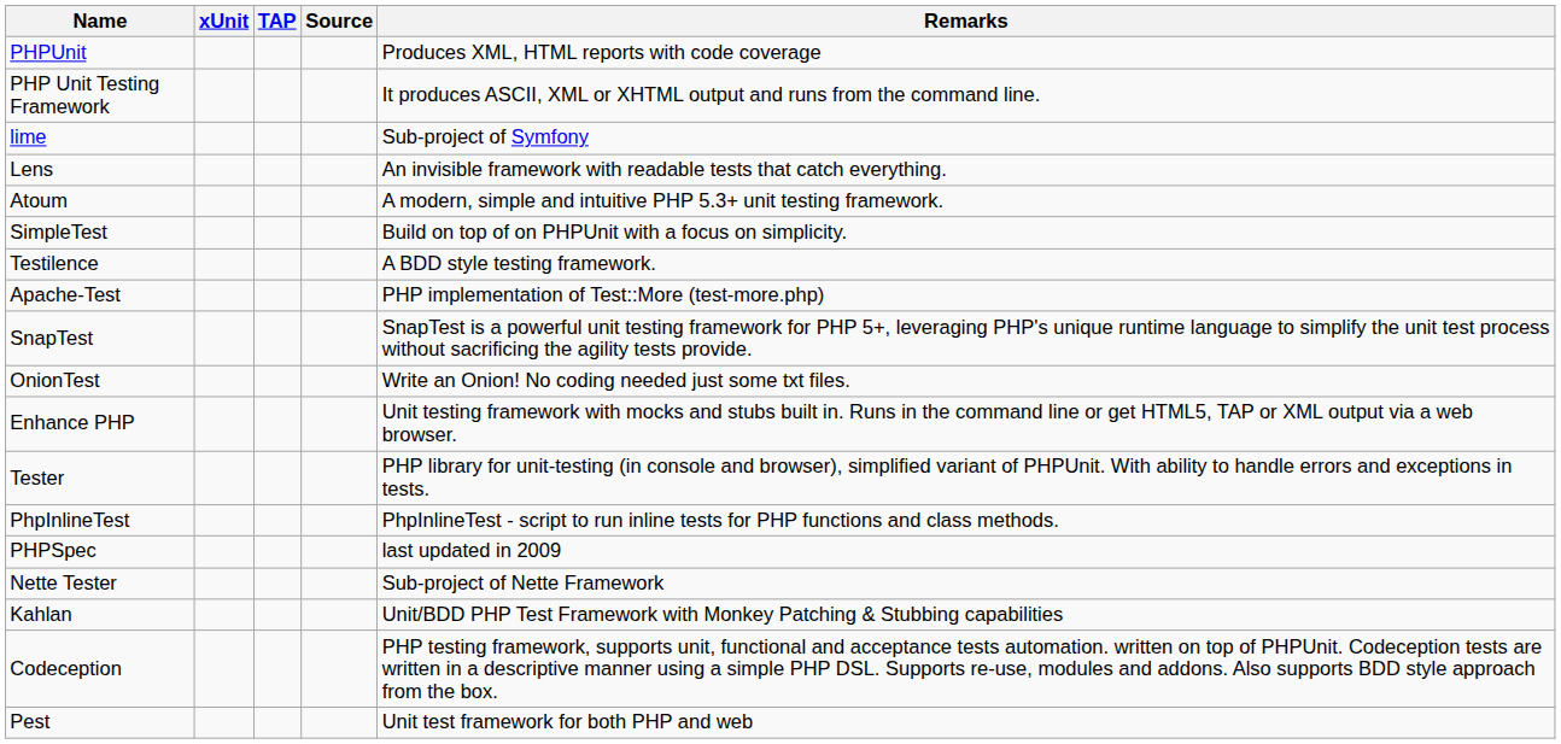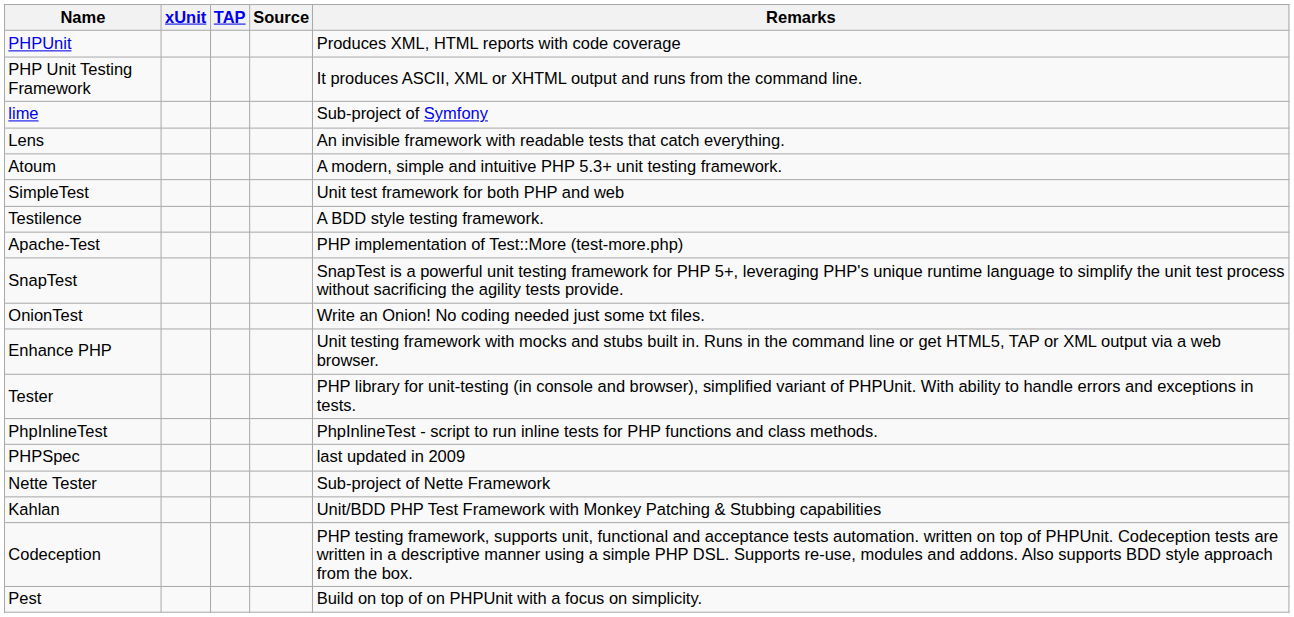SimpleTest | Remarks: Build on top of on PHPUnit with a focus on simplicity. -> Unit test framework for both PHP and web
Pest | Remarks: Unit test framework for both PHP and web -> Build on top of on PHPUnit with a focus on simplicity.
